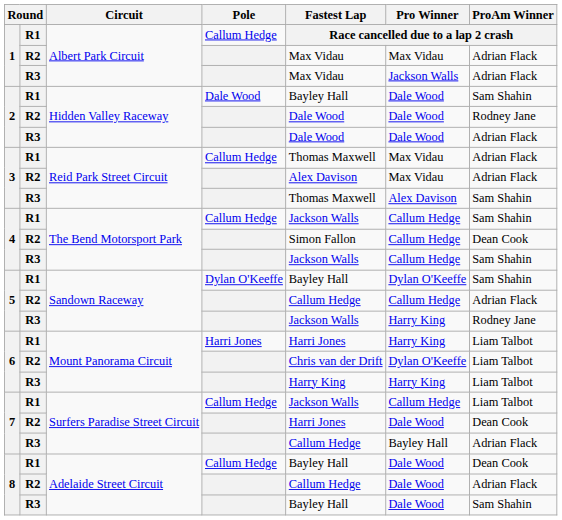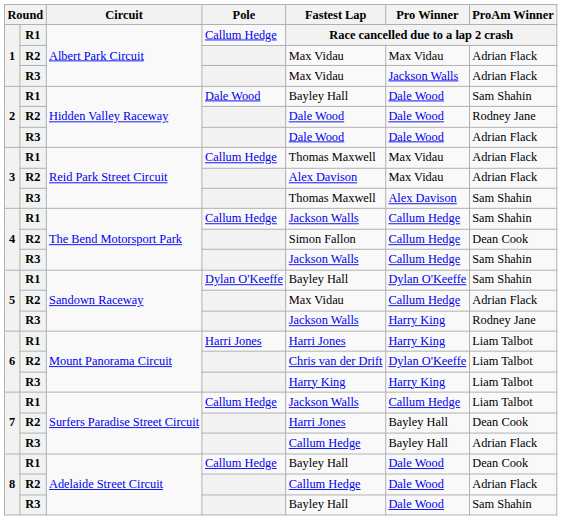5 / R2 | Fastest Lap: Callum Hedge -> Max Vidau
7 / R2 | Pro Winner: Dale Wood -> Bayley Hall
